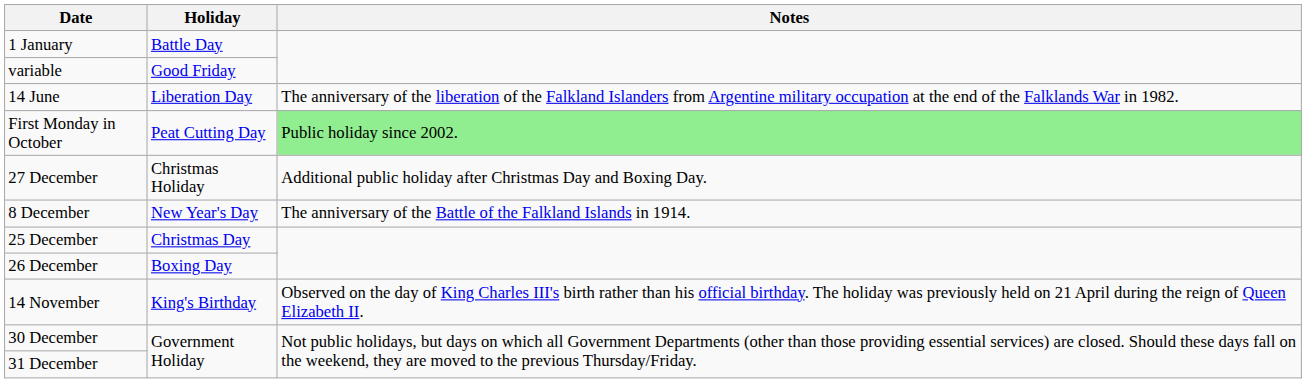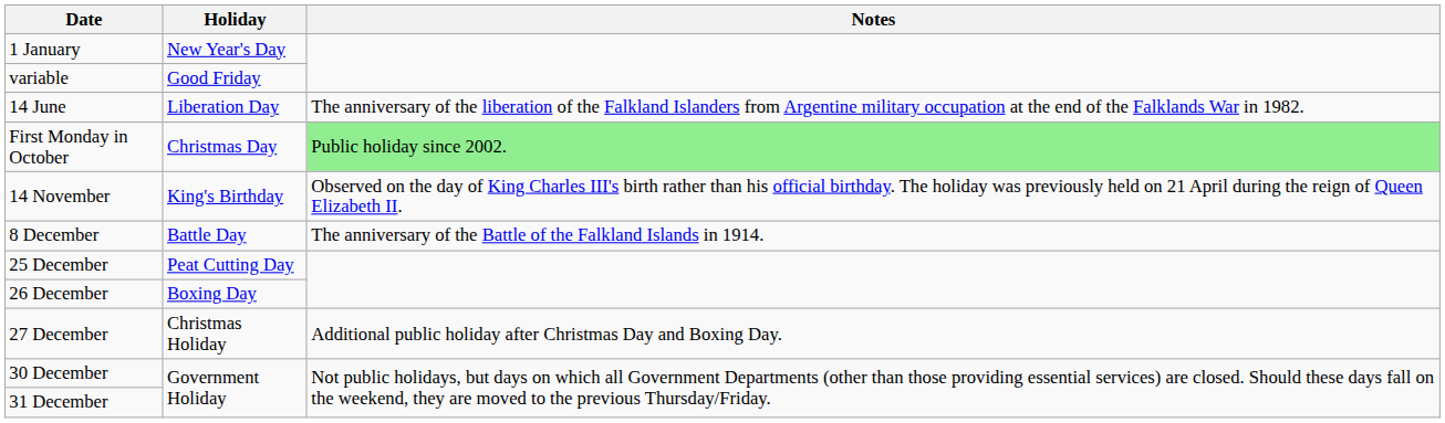1 January | Holiday: Battle Day -> New Year's Day
First Monday in October | Holiday: Peat Cutting Day -> Christmas Day
rows swapped: 14 November <-> 27 December
8 December | Holiday: New Year's Day -> Battle Day
25 December | Holiday: Christmas Day -> Peat Cutting Day
